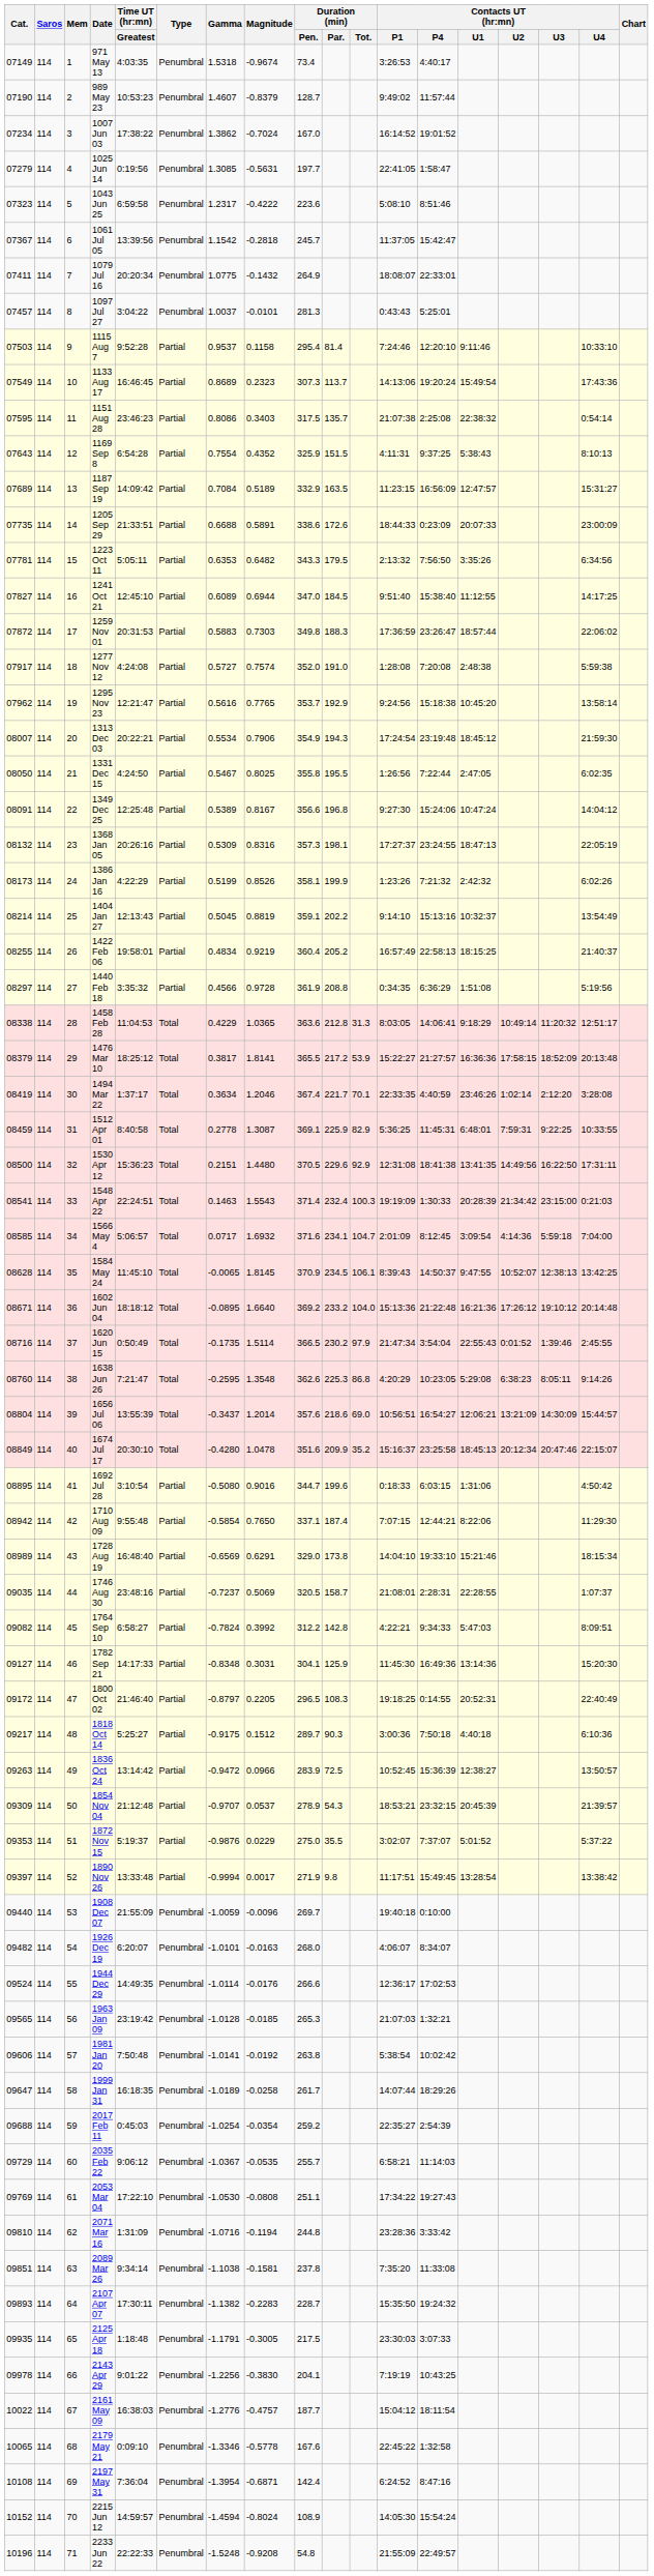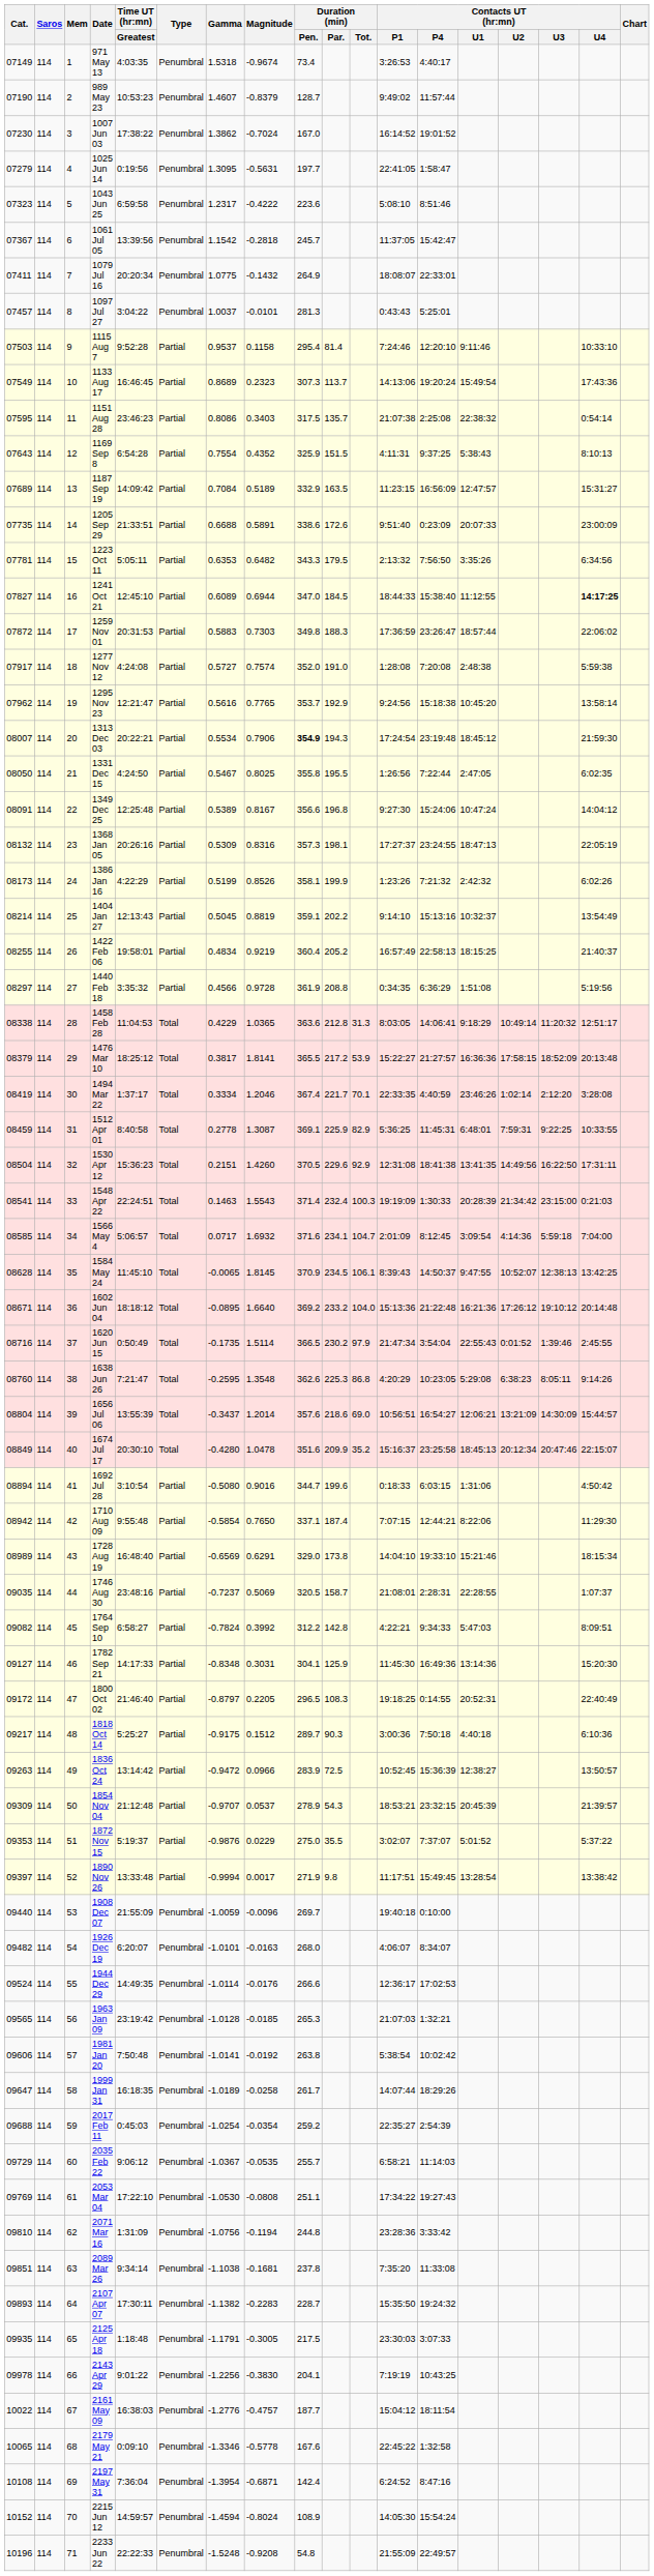1007 Jun 03 | Cat.: 07234 -> 07230
1025 Jun 14 | Gamma: 1.3085 -> 1.3095
1205 Sep 29 | Contacts UT (hr:mn) / P1: 18:44:33 -> 9:51:40
1241 Oct 21 | Contacts UT (hr:mn) / P1: 9:51:40 -> 18:44:33
1241 Oct 21 | Contacts UT (hr:mn) / U4: normal -> bold
1313 Dec 03 | Duration (min) / Pen.: normal -> bold
1494 Mar 22 | Gamma: 0.3634 -> 0.3334
1530 Apr 12 | Cat.: 08500 -> 08504
1530 Apr 12 | Magnitude: 1.4480 -> 1.4260
1692 Jul 28 | Cat.: 08895 -> 08894
2071 Mar 16 | Gamma: -1.0716 -> -1.0756
2089 Mar 26 | Magnitude: -0.1581 -> -0.1681
